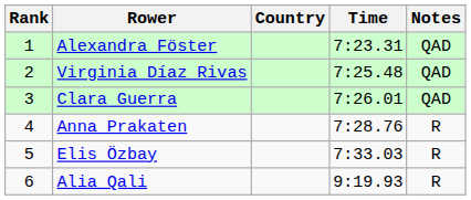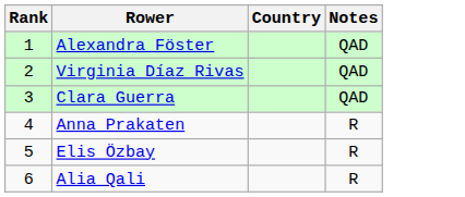- column: Time | 7:23.31 | 7:25.48 | 7:26.01 | 7:28.76 | 7:33.03 | 9:19.93
